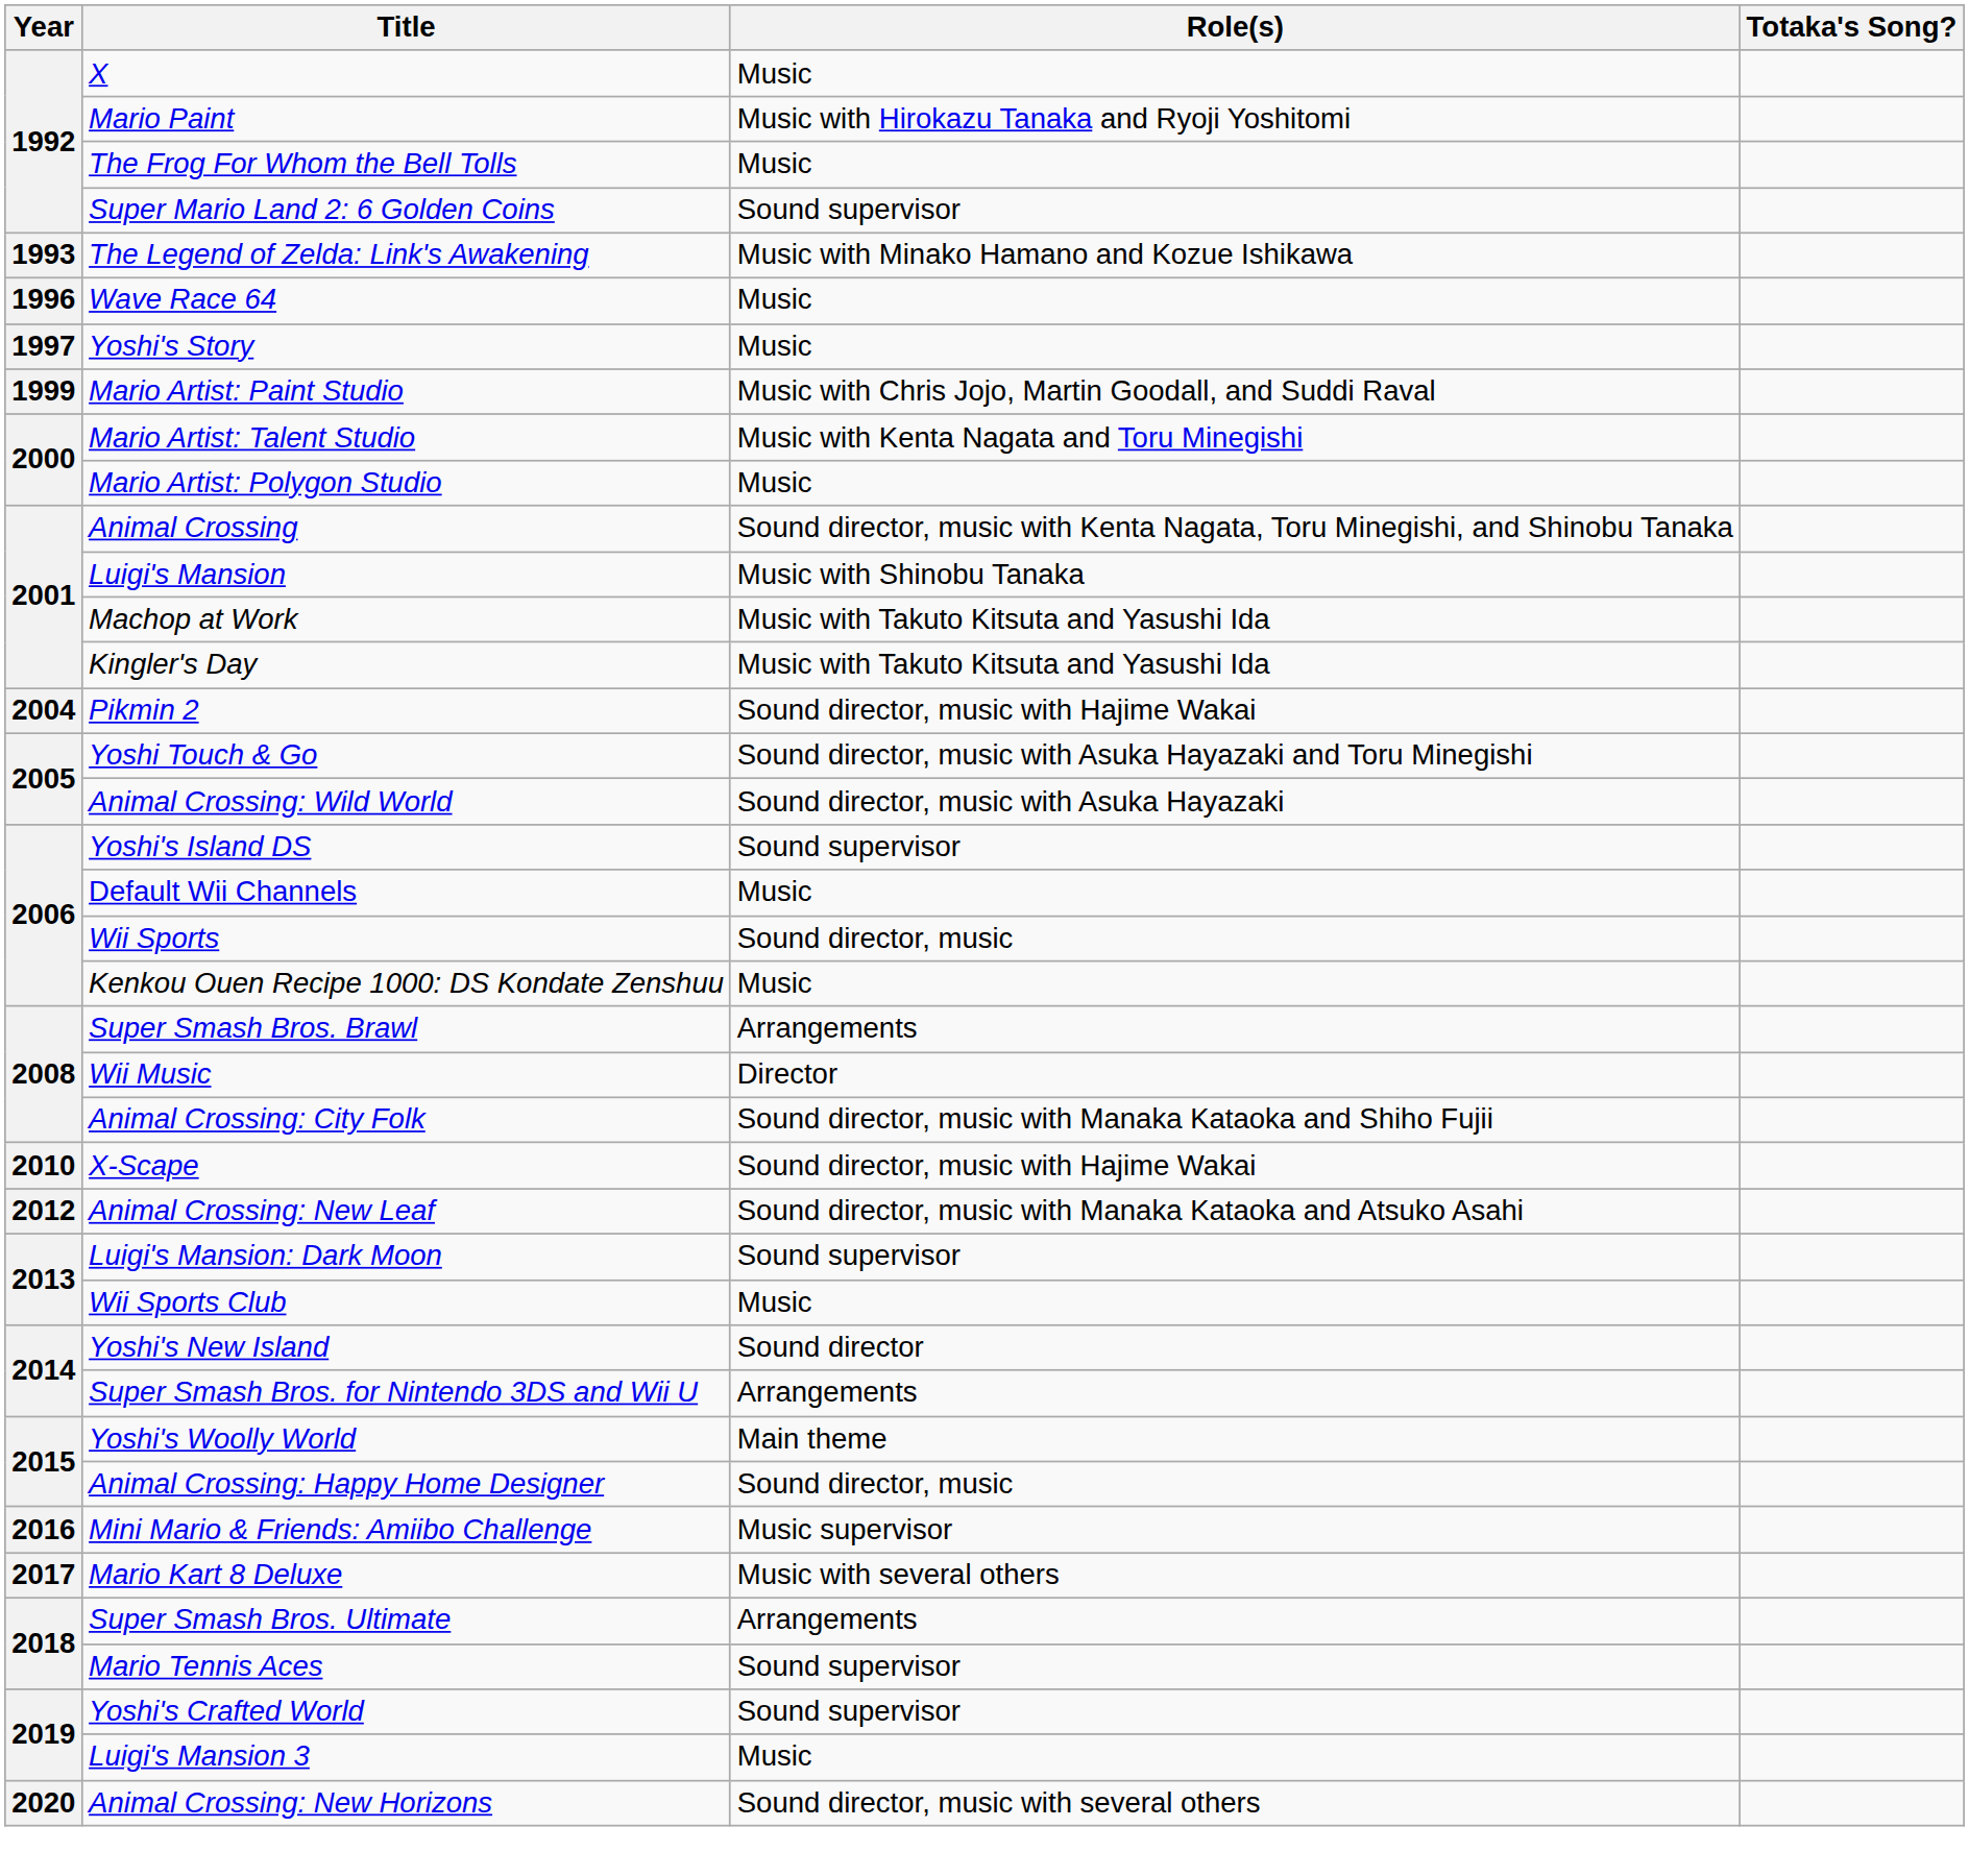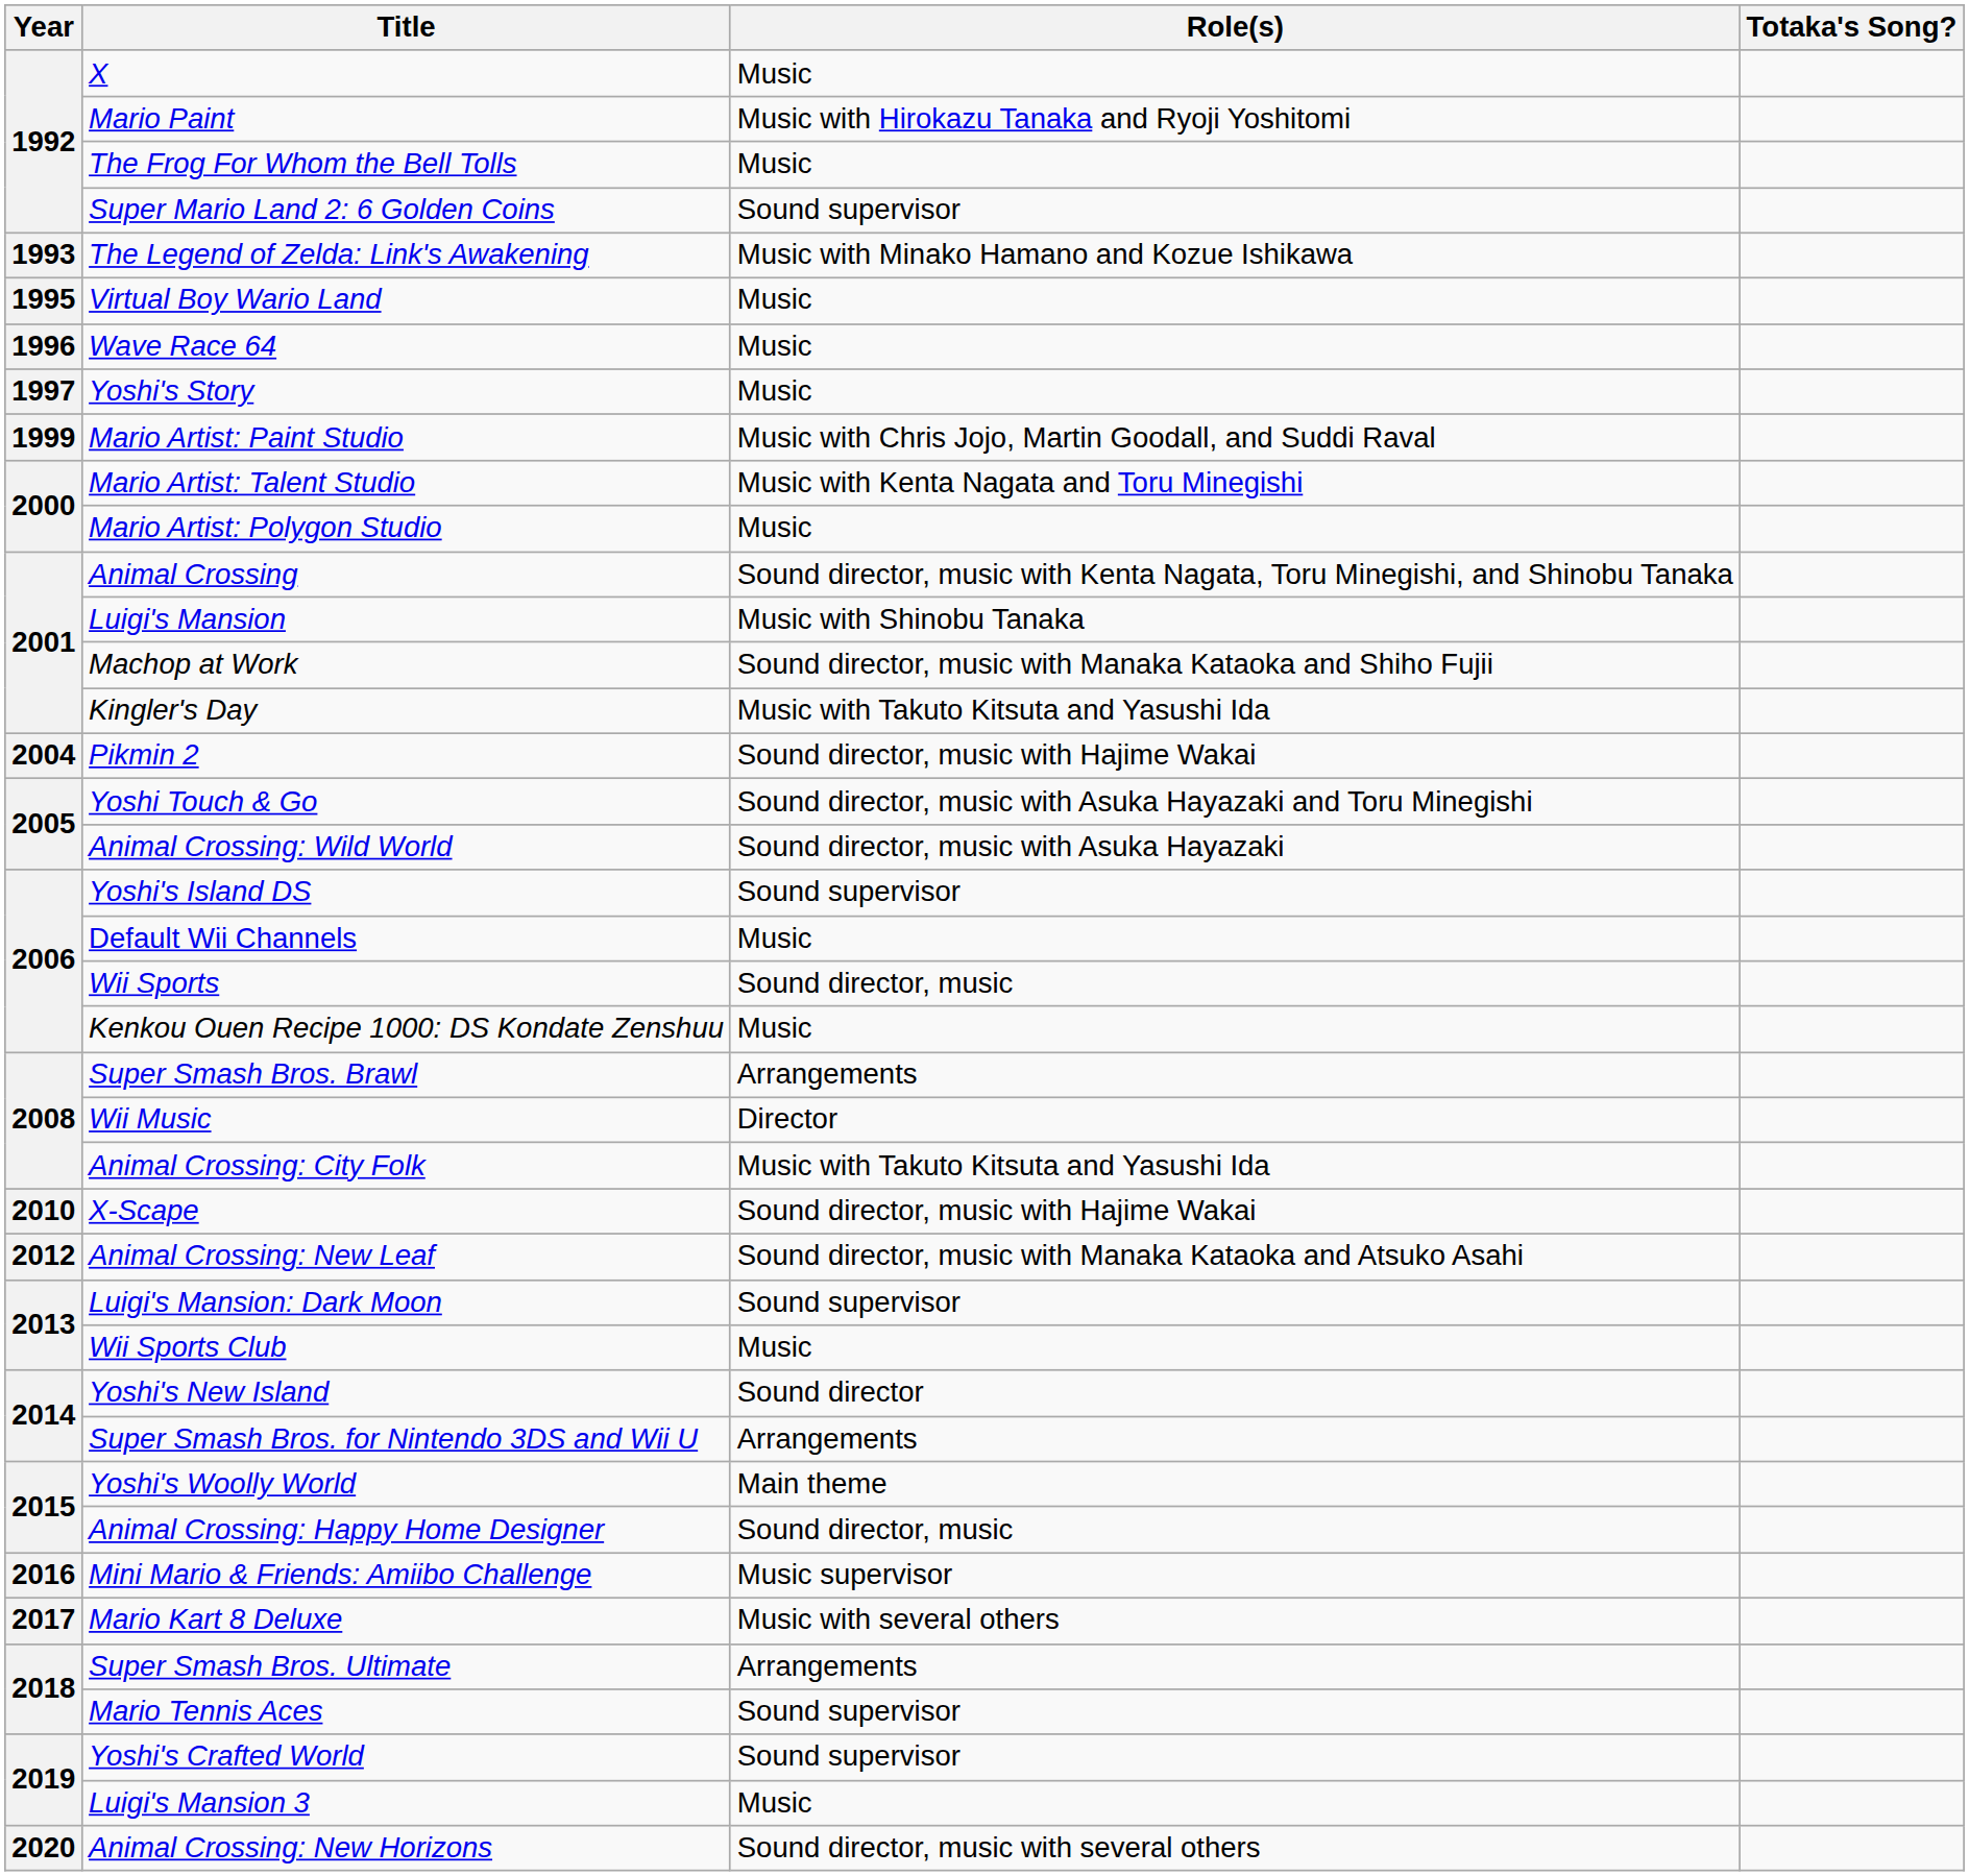+ row: 1995 | Virtual Boy Wario Land | Music
Machop at Work | Role(s): Music with Takuto Kitsuta and Yasushi Ida -> Sound director, music with Manaka Kataoka and Shiho Fujii
Animal Crossing: City Folk | Role(s): Sound director, music with Manaka Kataoka and Shiho Fujii -> Music with Takuto Kitsuta and Yasushi Ida
